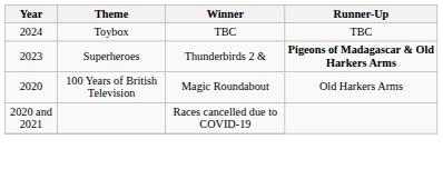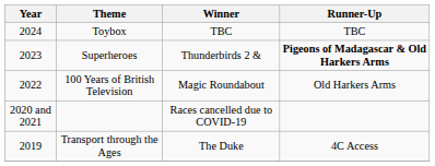100 Years of British Television | Year: 2020 -> 2022
+ row: 2019 | Transport through the Ages | The Duke | 4C Access
